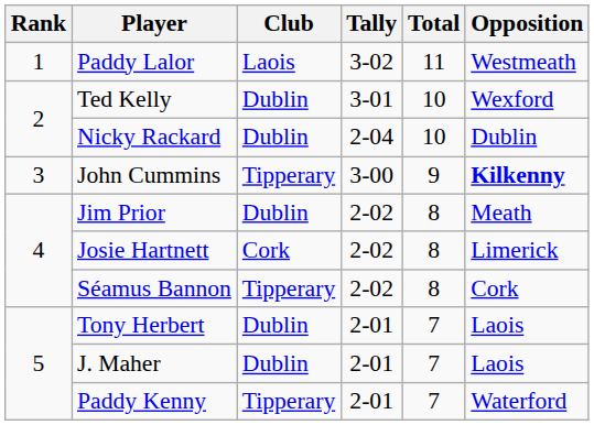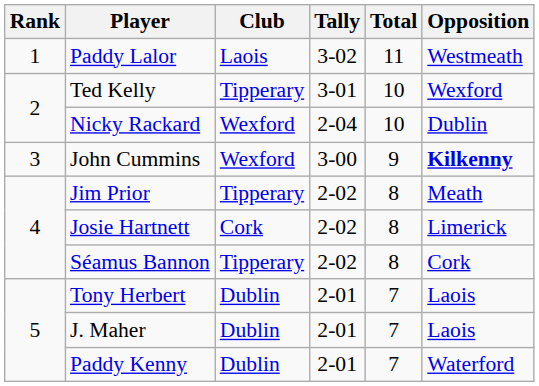Ted Kelly | Club: Dublin -> Tipperary
Nicky Rackard | Club: Dublin -> Wexford
John Cummins | Club: Tipperary -> Wexford
Jim Prior | Club: Dublin -> Tipperary
Paddy Kenny | Club: Tipperary -> Dublin
